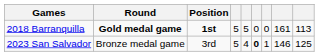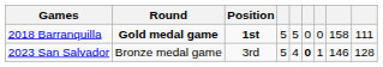2018 Barranquilla | column 8: 161 -> 158
2018 Barranquilla | column 9: 113 -> 111
2023 San Salvador | column 9: 125 -> 128
